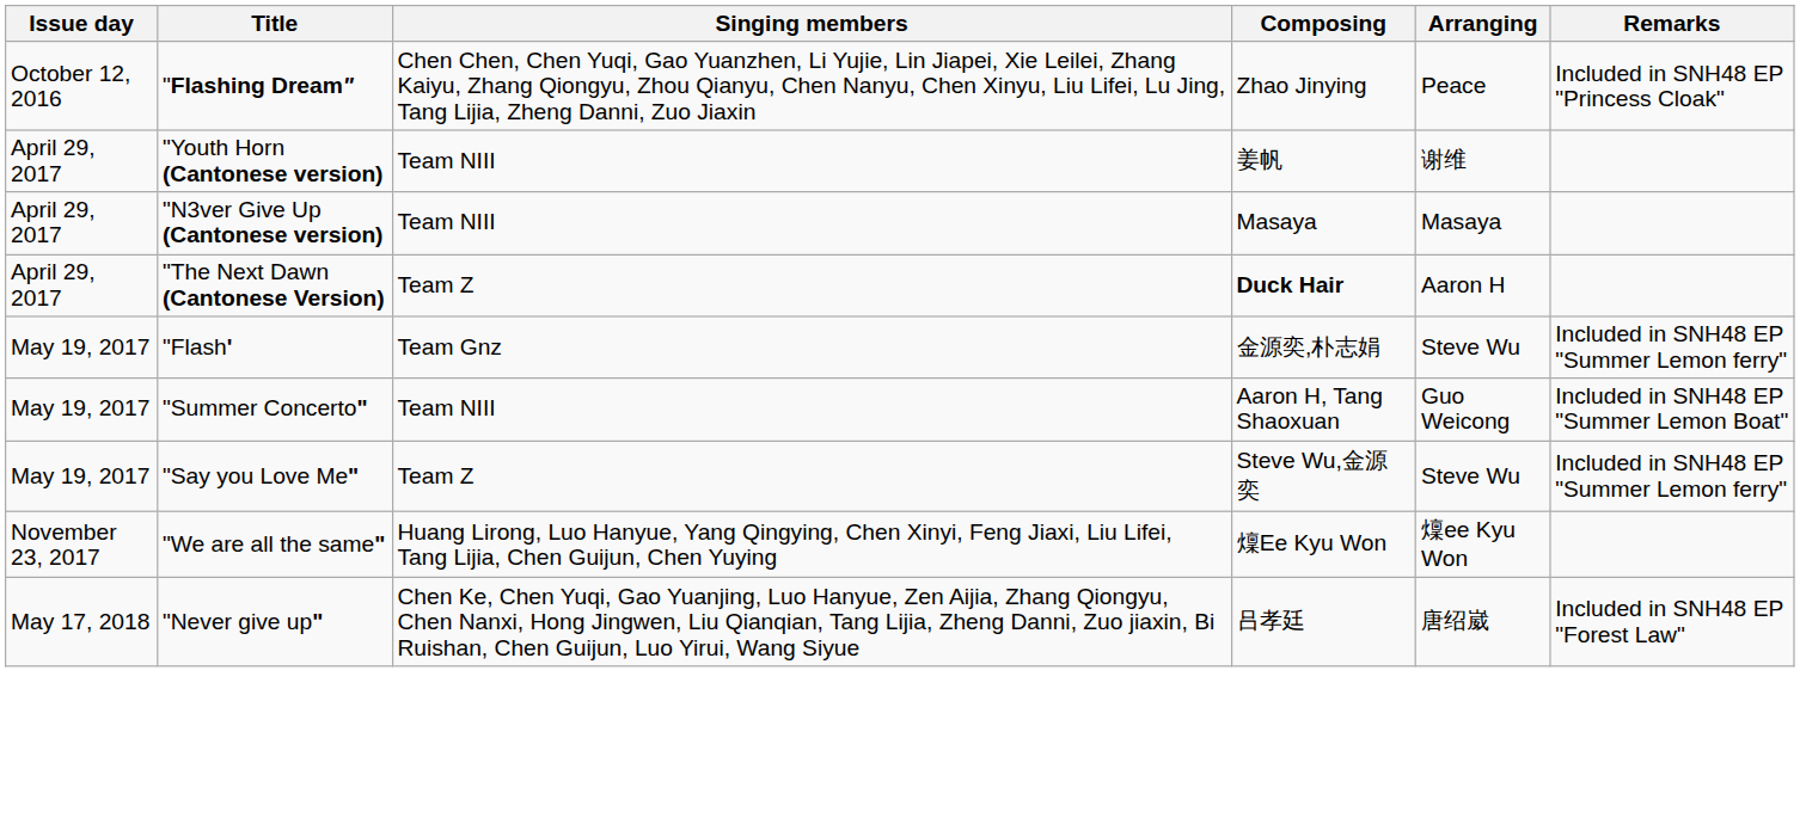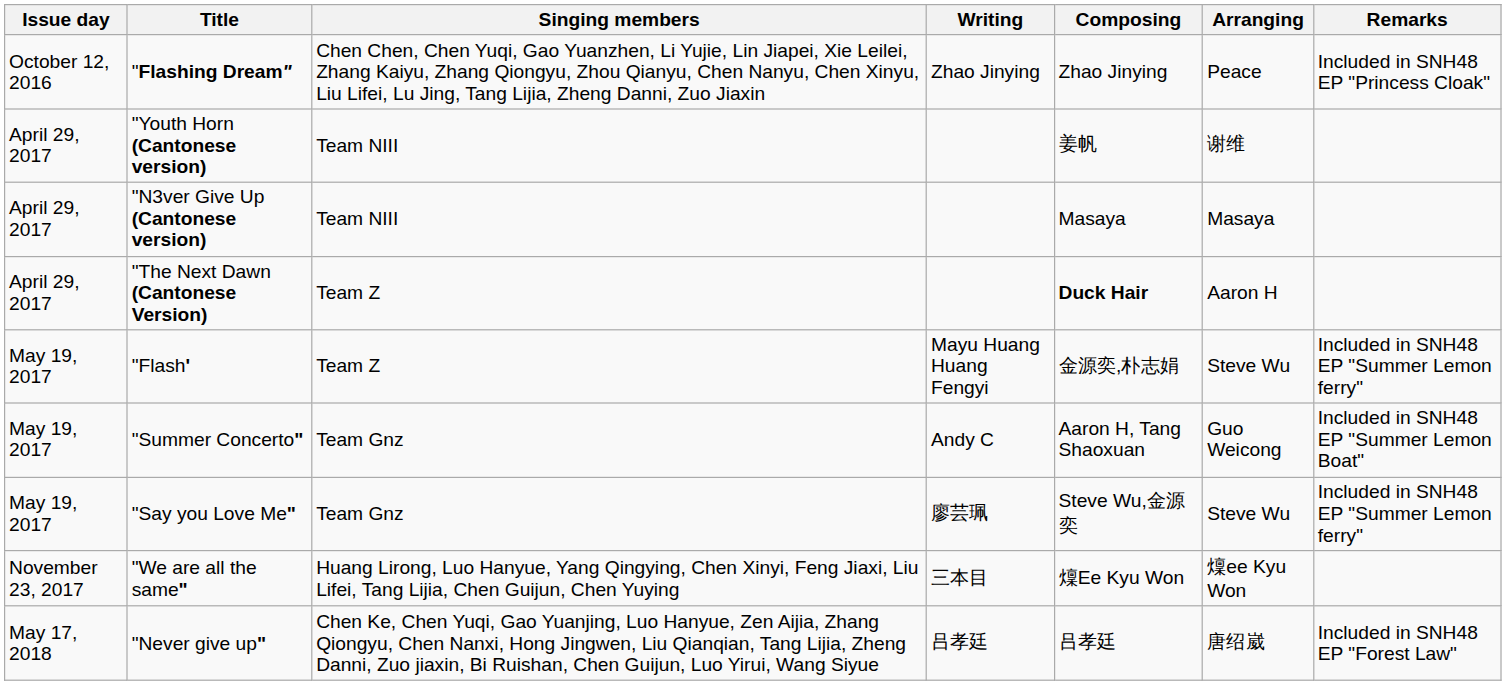+ column: Writing | Zhao Jinying | Mayu Huang Huang Fengyi | Andy C | 廖芸珮 | 三本目 | 吕孝廷
"Flash' | Singing members: Team Gnz -> Team Z
"Summer Concerto" | Singing members: Team NIII -> Team Gnz
"Say you Love Me" | Singing members: Team Z -> Team Gnz
